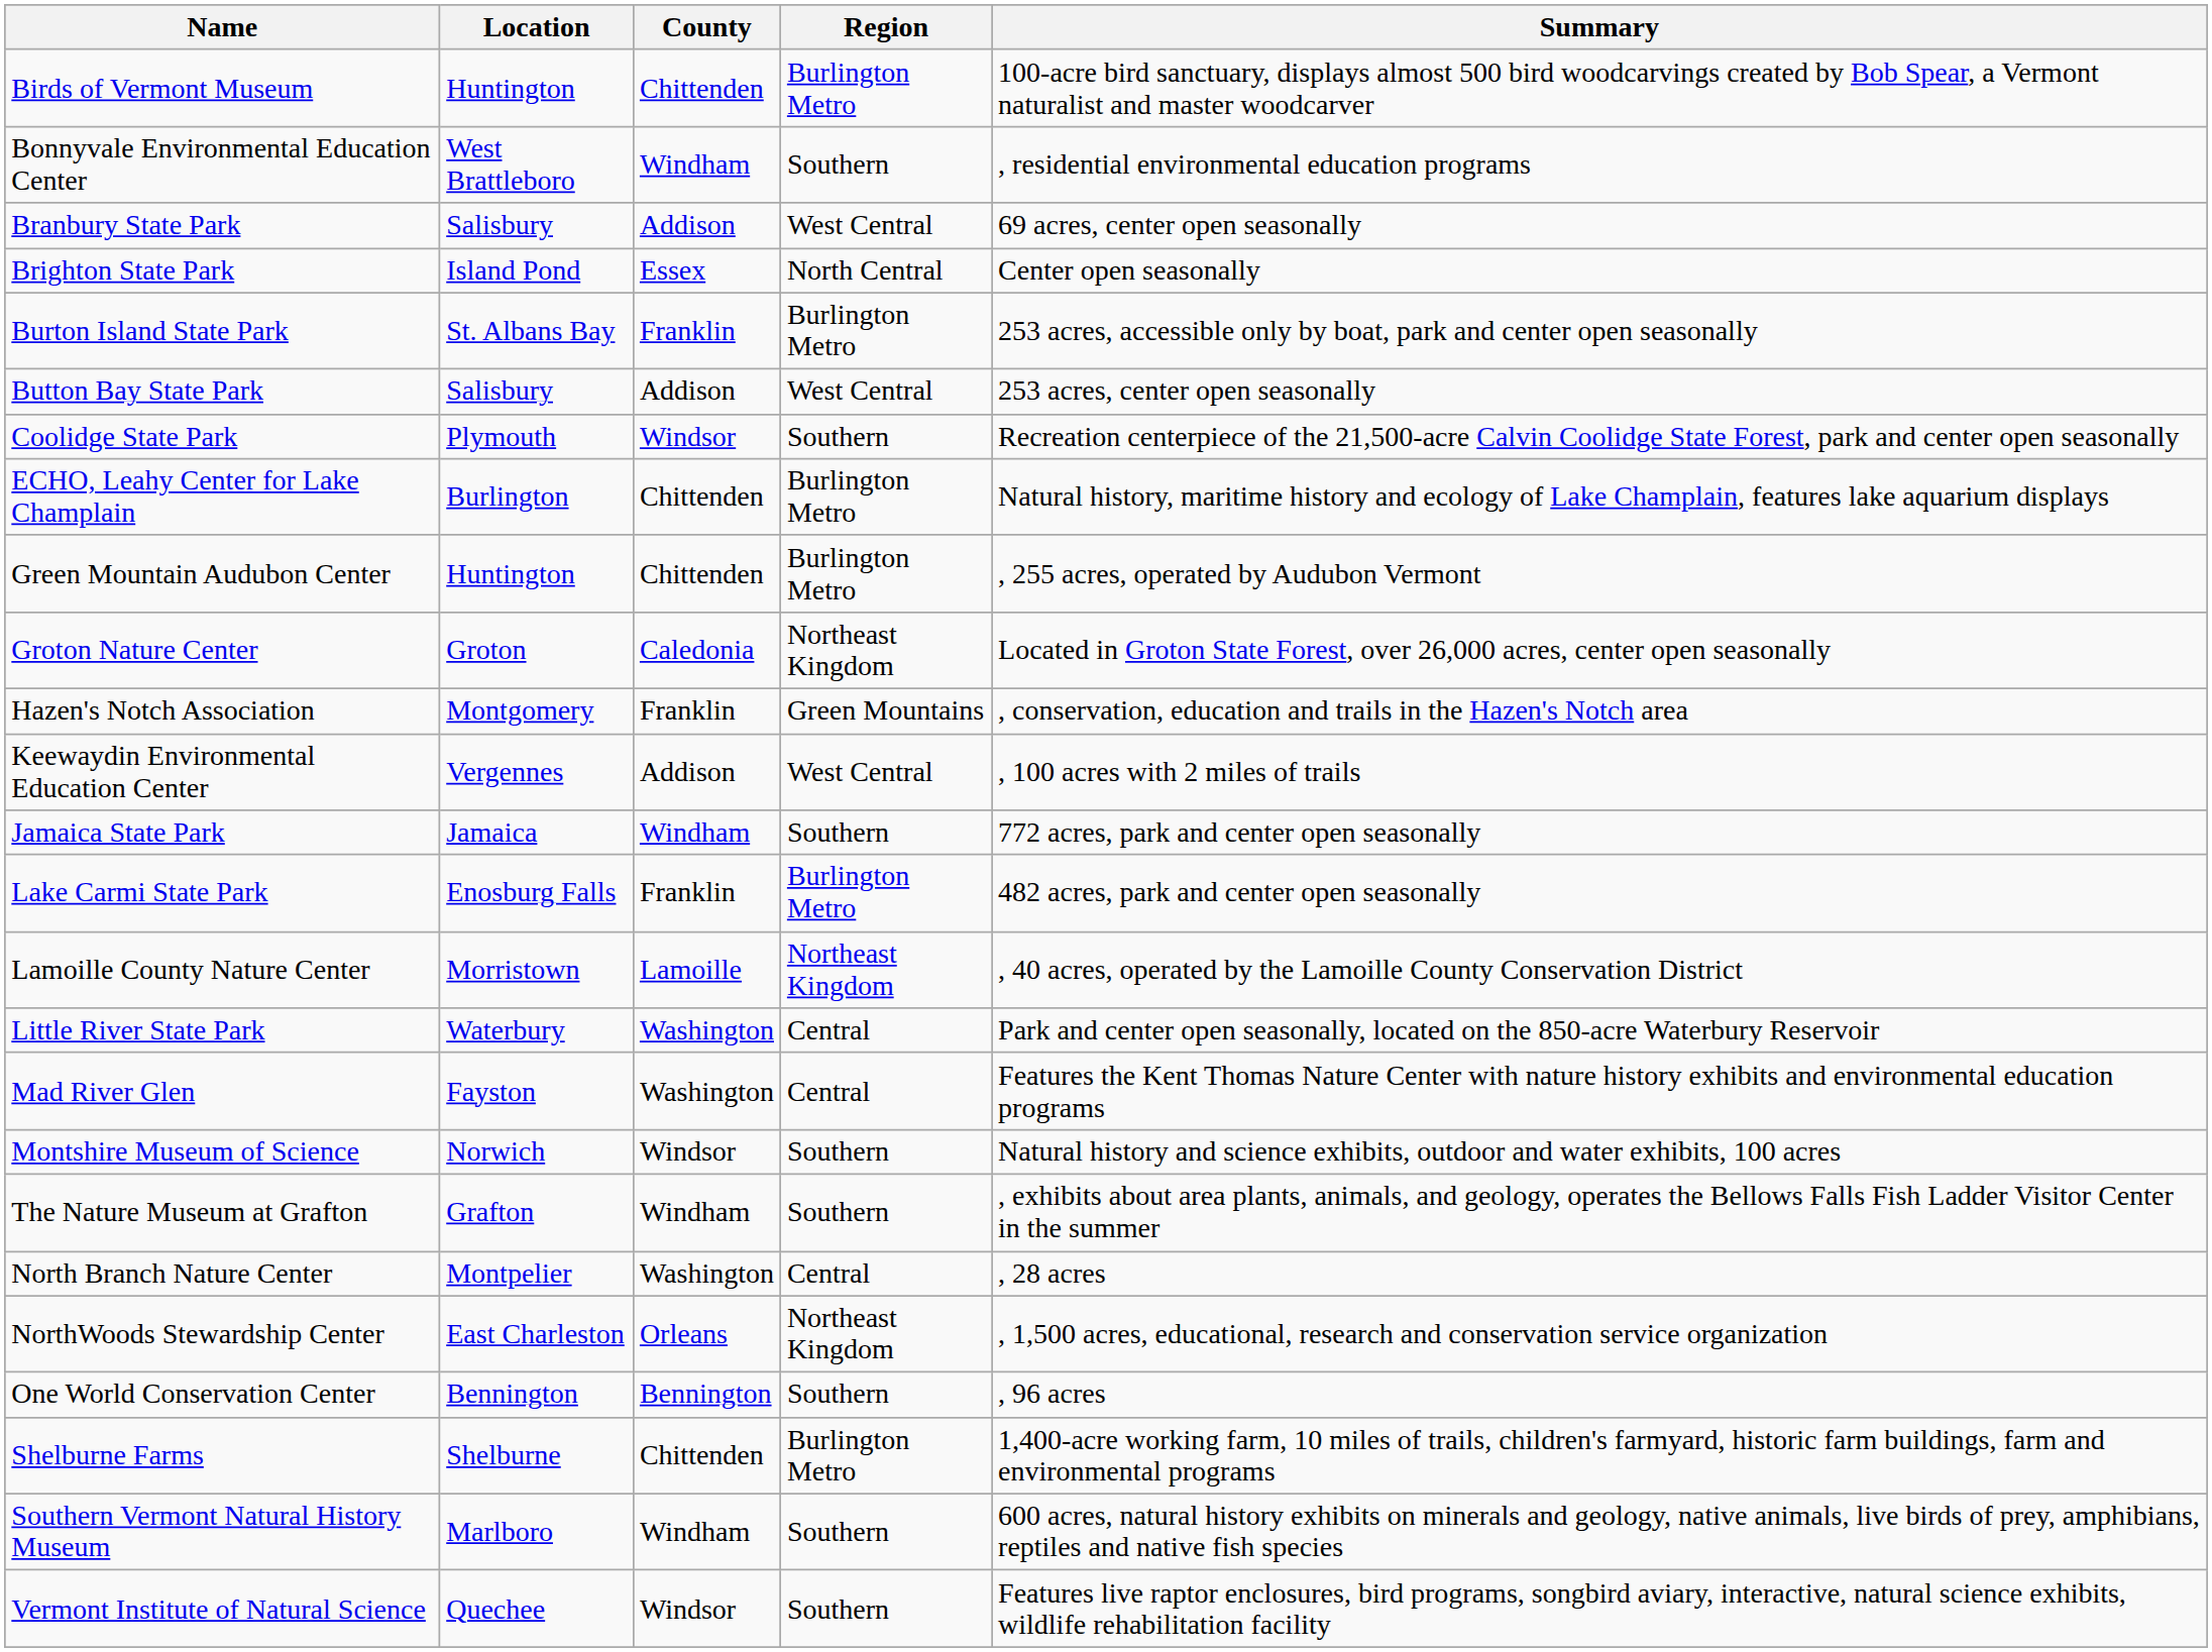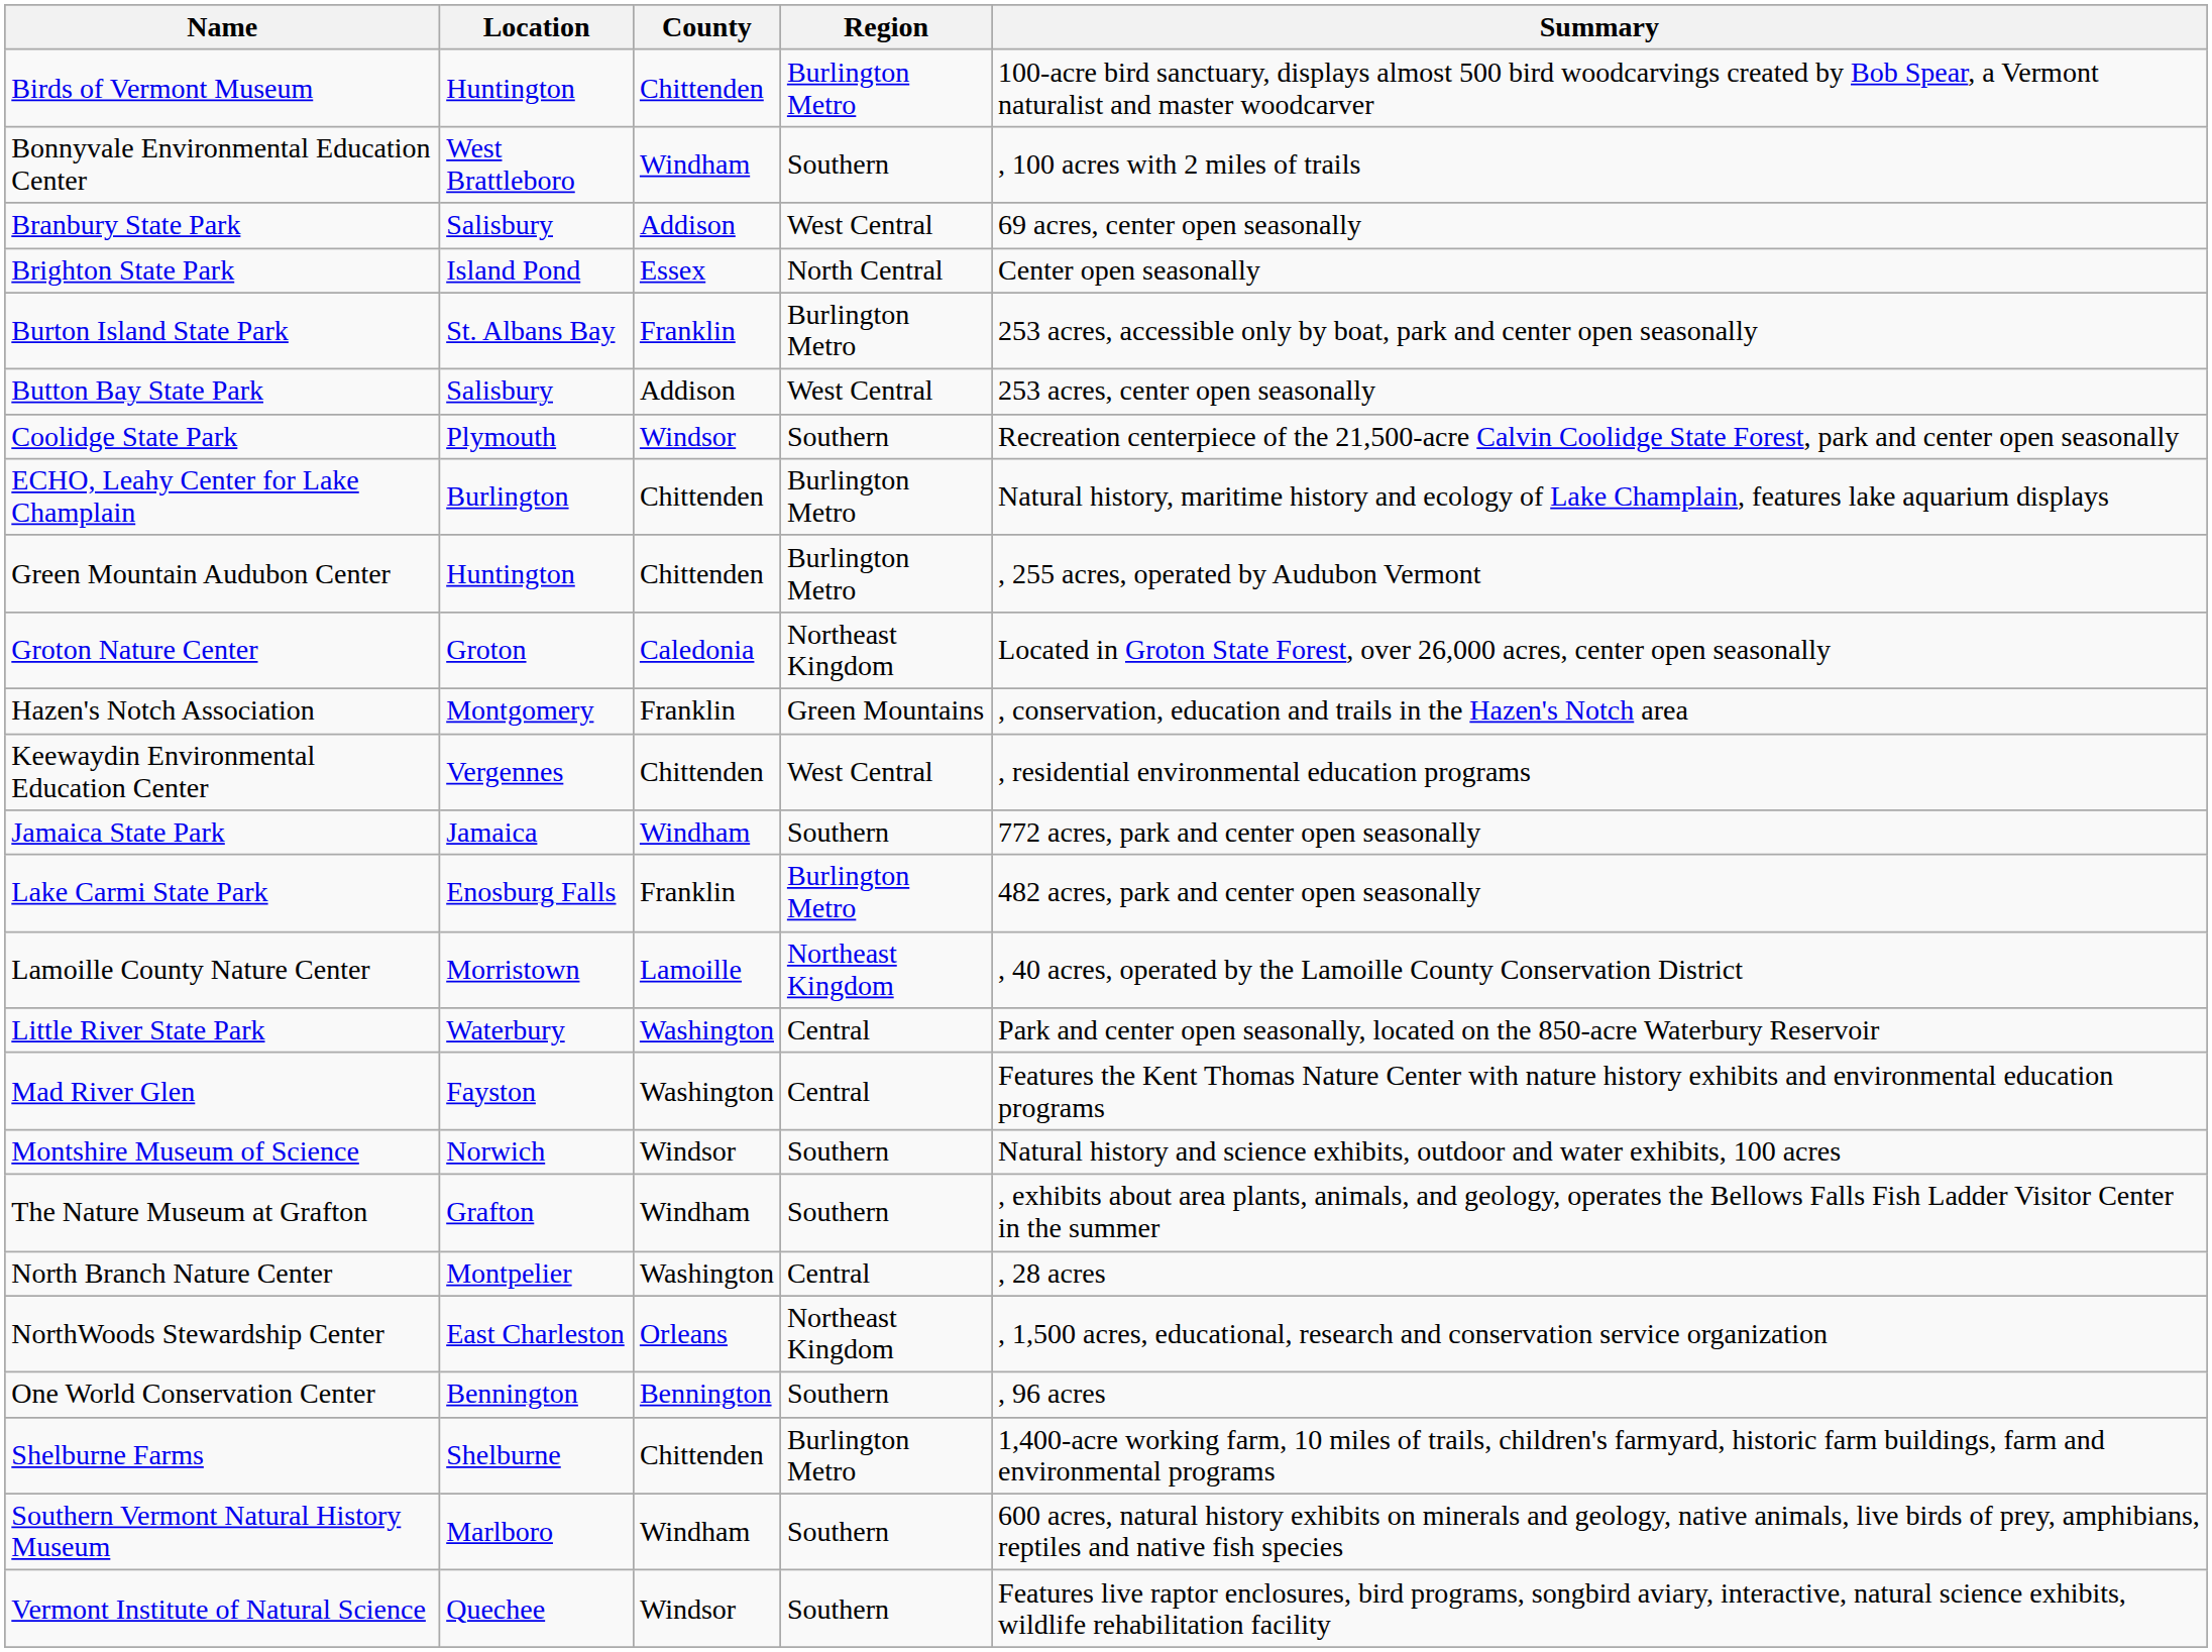Bonnyvale Environmental Education Center | Summary: , residential environmental education programs -> , 100 acres with 2 miles of trails
Keewaydin Environmental Education Center | County: Addison -> Chittenden
Keewaydin Environmental Education Center | Summary: , 100 acres with 2 miles of trails -> , residential environmental education programs
